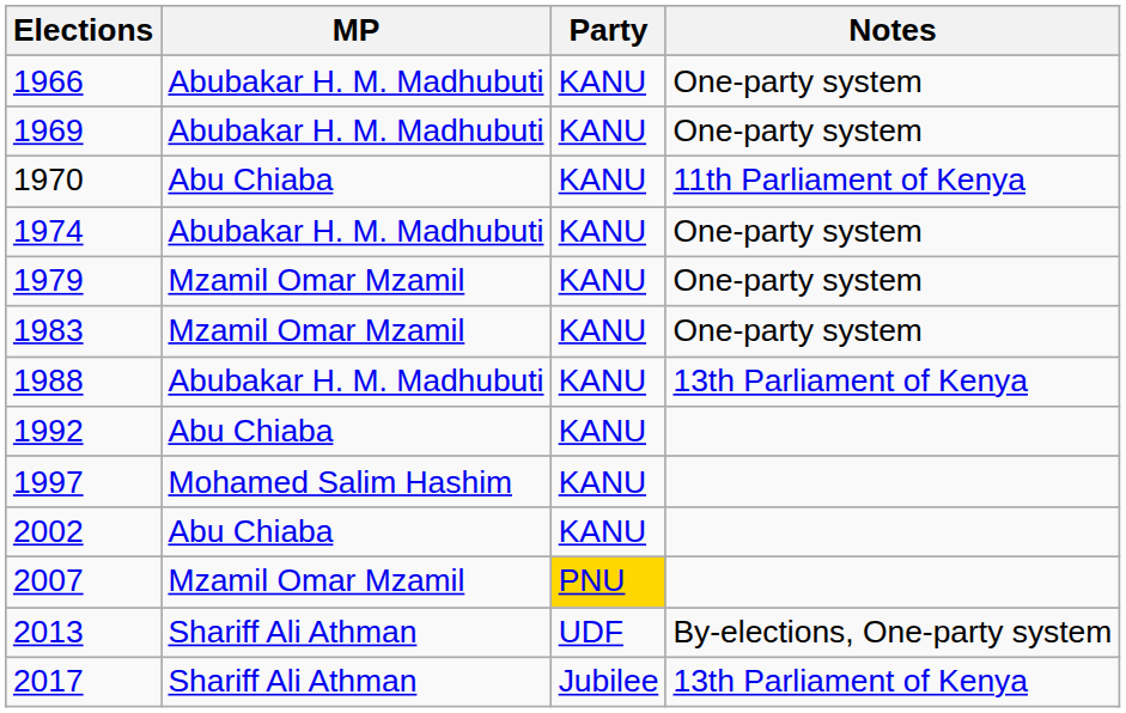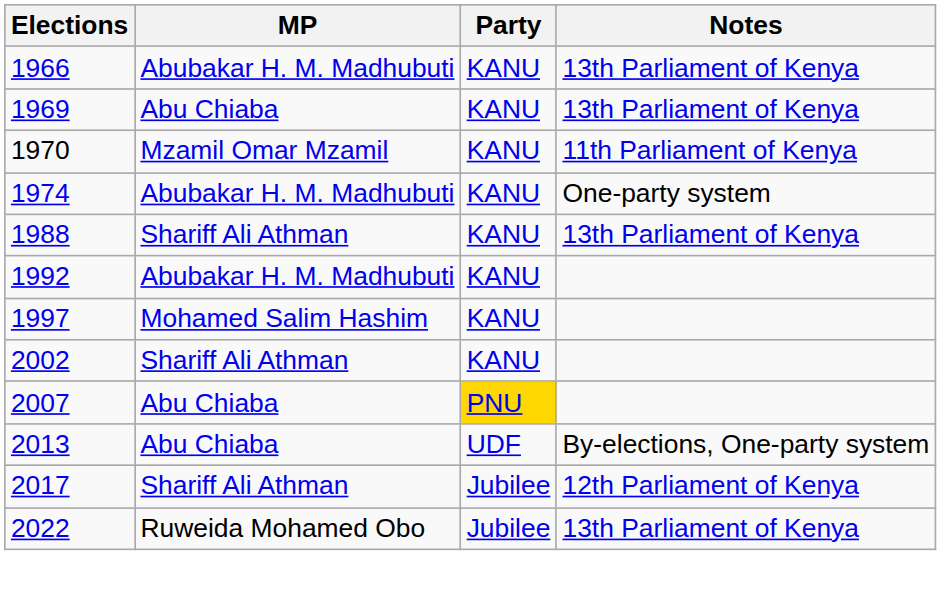1966 | Notes: One-party system -> 13th Parliament of Kenya
1969 | MP: Abubakar H. M. Madhubuti -> Abu Chiaba
1969 | Notes: One-party system -> 13th Parliament of Kenya
1970 | MP: Abu Chiaba -> Mzamil Omar Mzamil
- row: 1979 | Mzamil Omar Mzamil | KANU | One-party system
- row: 1983 | Mzamil Omar Mzamil | KANU | One-party system
1988 | MP: Abubakar H. M. Madhubuti -> Shariff Ali Athman
1992 | MP: Abu Chiaba -> Abubakar H. M. Madhubuti
2002 | MP: Abu Chiaba -> Shariff Ali Athman
2007 | MP: Mzamil Omar Mzamil -> Abu Chiaba
2013 | MP: Shariff Ali Athman -> Abu Chiaba
2017 | Notes: 13th Parliament of Kenya -> 12th Parliament of Kenya
+ row: 2022 | Ruweida Mohamed Obo | Jubilee | 13th Parliament of Kenya
